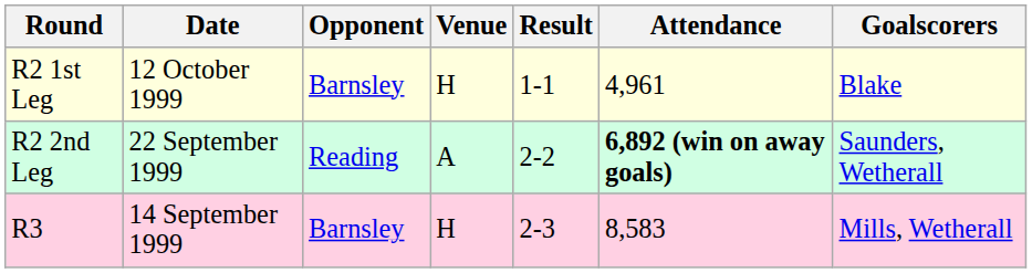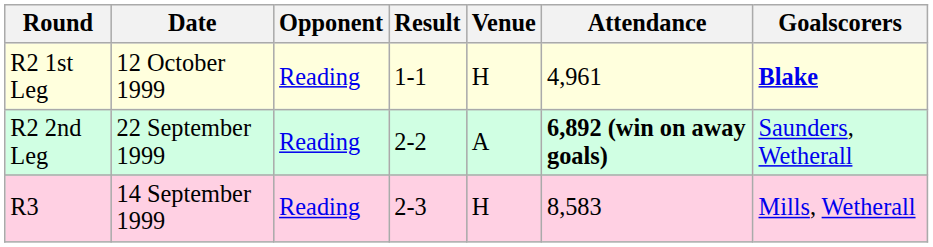columns swapped: Venue <-> Result
R2 1st Leg | Opponent: Barnsley -> Reading
R2 1st Leg | Goalscorers: normal -> bold
R3 | Opponent: Barnsley -> Reading
